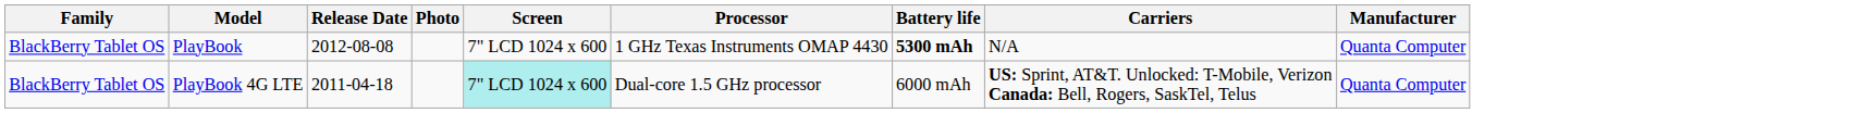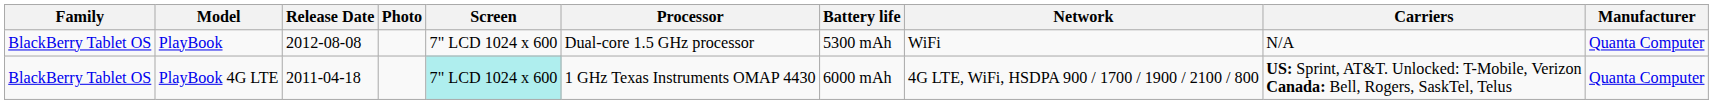+ column: Network | WiFi | 4G LTE, WiFi, HSDPA 900 / 1700 / 1900 / 2100 / 800
PlayBook | Processor: 1 GHz Texas Instruments OMAP 4430 -> Dual-core 1.5 GHz processor
PlayBook | Battery life: bold -> normal
PlayBook 4G LTE | Processor: Dual-core 1.5 GHz processor -> 1 GHz Texas Instruments OMAP 4430
